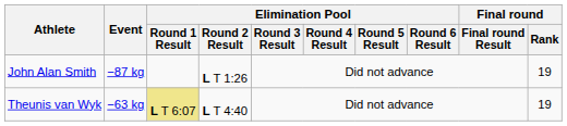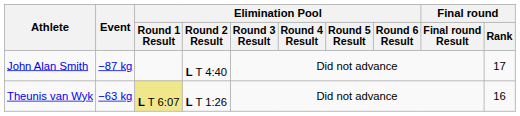John Alan Smith | Elimination Pool / Round 2 Result: L T 1:26 -> L T 4:40
John Alan Smith | Final round / Rank: 19 -> 17
Theunis van Wyk | Elimination Pool / Round 2 Result: L T 4:40 -> L T 1:26
Theunis van Wyk | Final round / Rank: 19 -> 16
